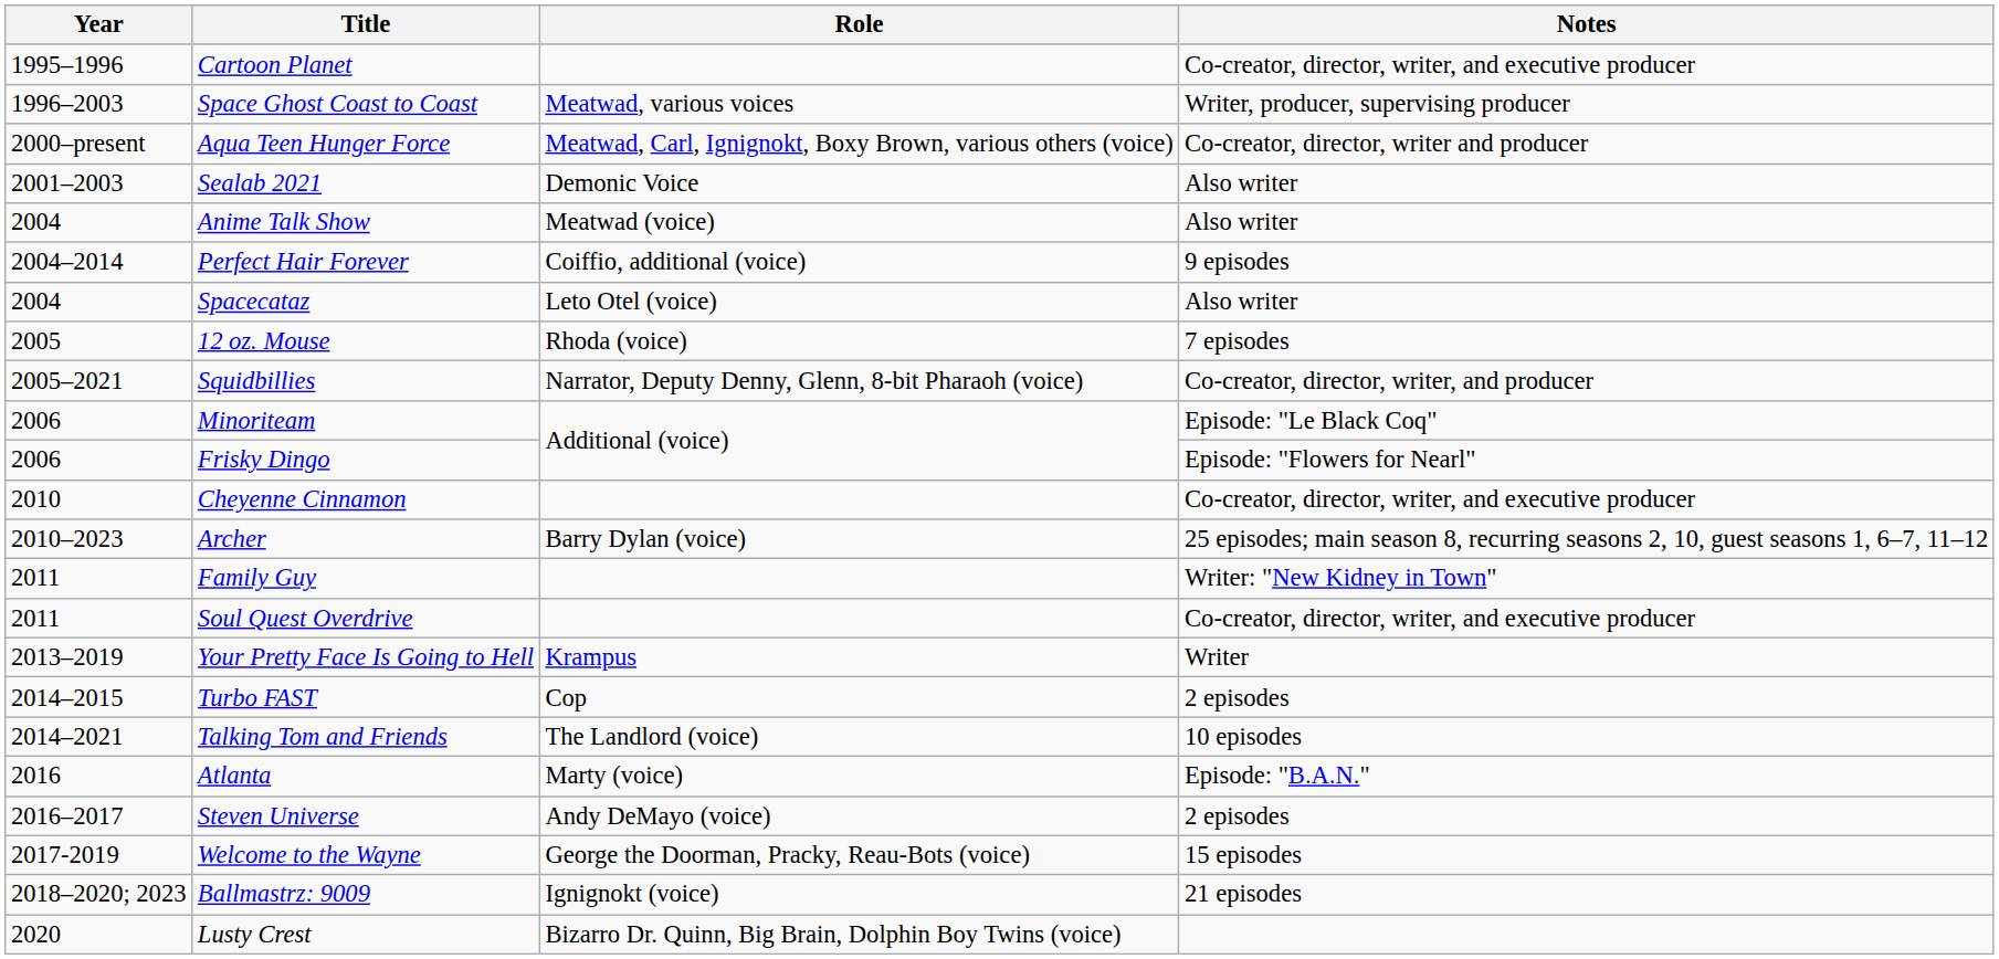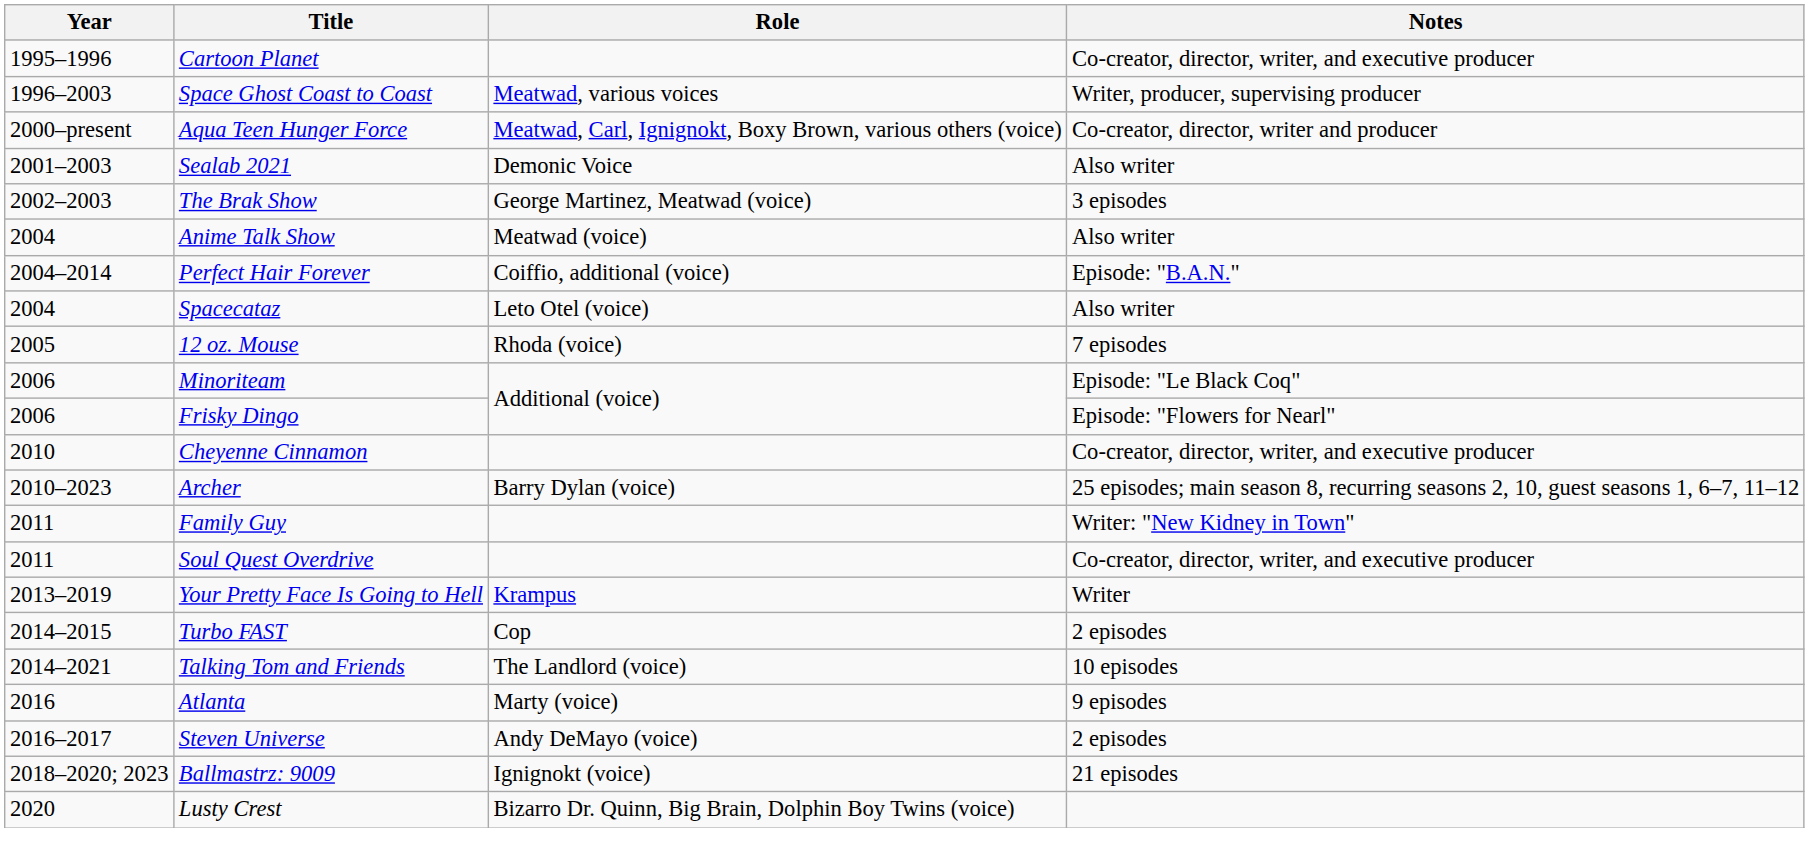+ row: 2002–2003 | The Brak Show | George Martinez, Meatwad (voice) | 3 episodes
Perfect Hair Forever | Notes: 9 episodes -> Episode: "B.A.N."
- row: 2005–2021 | Squidbillies | Narrator, Deputy Denny, Glenn, 8-bit Pharaoh (voice) | Co-creator, director, writer, and producer
Atlanta | Notes: Episode: "B.A.N." -> 9 episodes
- row: 2017-2019 | Welcome to the Wayne | George the Doorman, Pracky, Reau-Bots (voice) | 15 episodes
